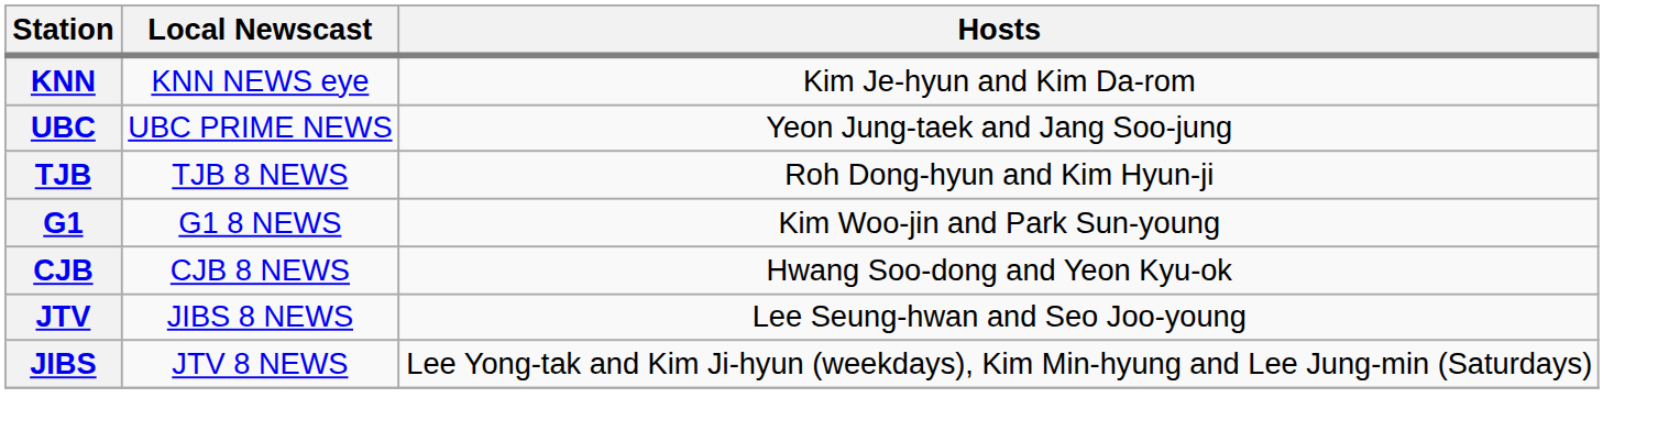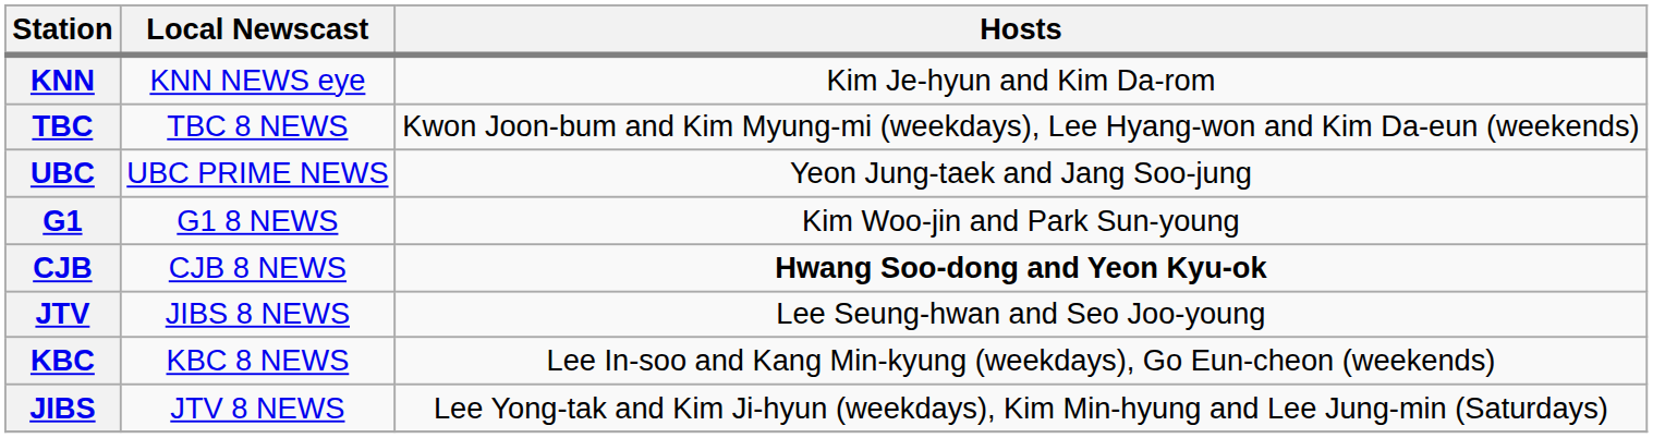+ row: TBC | TBC 8 NEWS | Kwon Joon-bum and Kim Myung-mi (weekdays), Lee Hyang-won and Kim Da-eun (weekends)
- row: TJB | TJB 8 NEWS | Roh Dong-hyun and Kim Hyun-ji
CJB | Hosts: normal -> bold
+ row: KBC | KBC 8 NEWS | Lee In-soo and Kang Min-kyung (weekdays), Go Eun-cheon (weekends)
